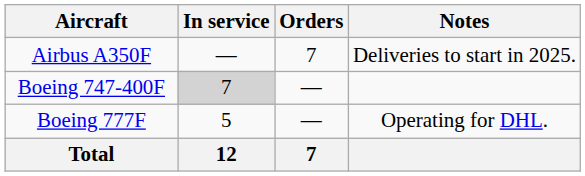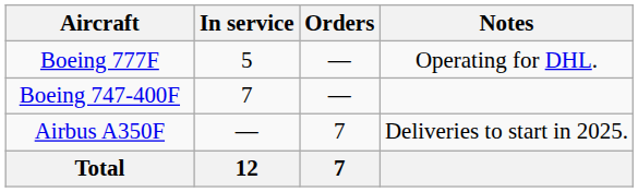rows swapped: Airbus A350F <-> Boeing 777F
Boeing 747-400F | In service: lightgrey background -> no background
